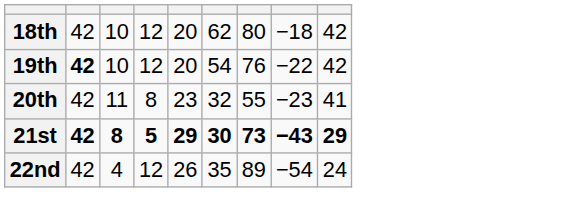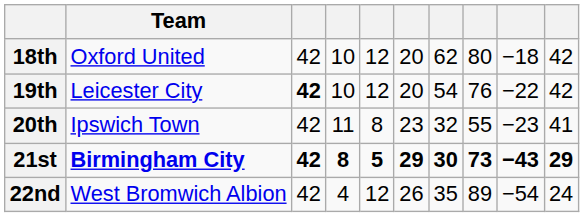+ column: Team | Oxford United | Leicester City | Ipswich Town | Birmingham City | West Bromwich Albion
